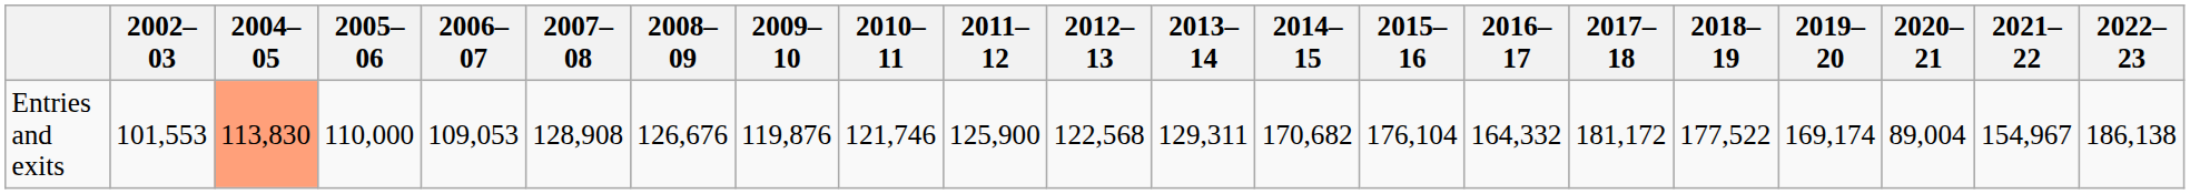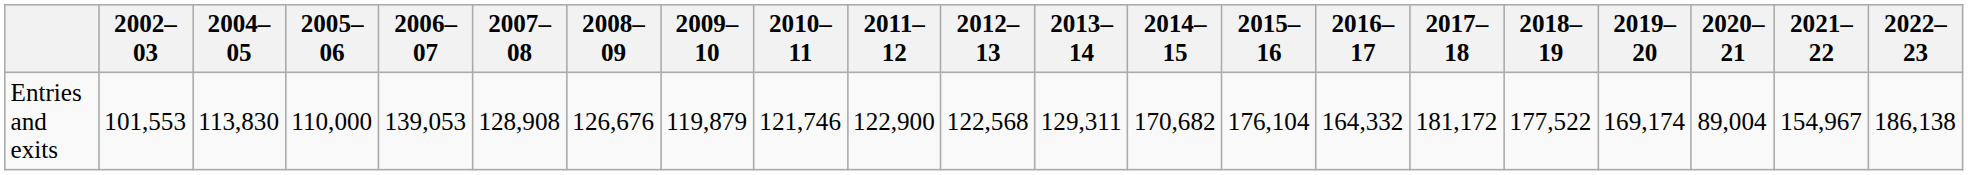Entries and exits | 2004–05: lightsalmon background -> no background
Entries and exits | 2006–07: 109,053 -> 139,053
Entries and exits | 2009–10: 119,876 -> 119,879
Entries and exits | 2011–12: 125,900 -> 122,900
